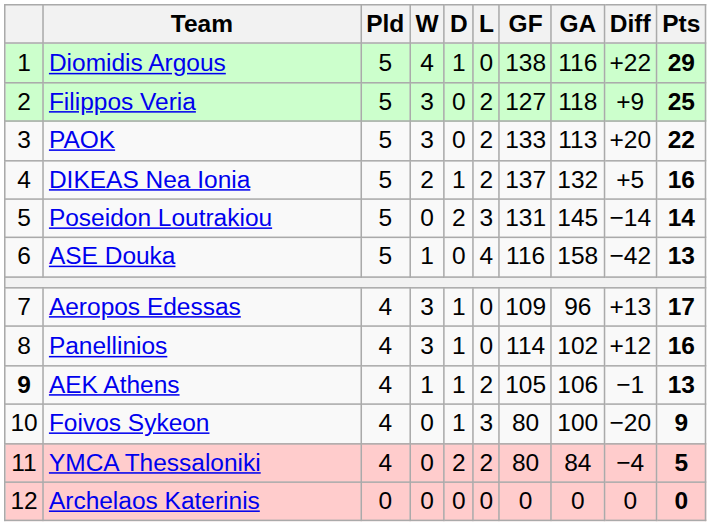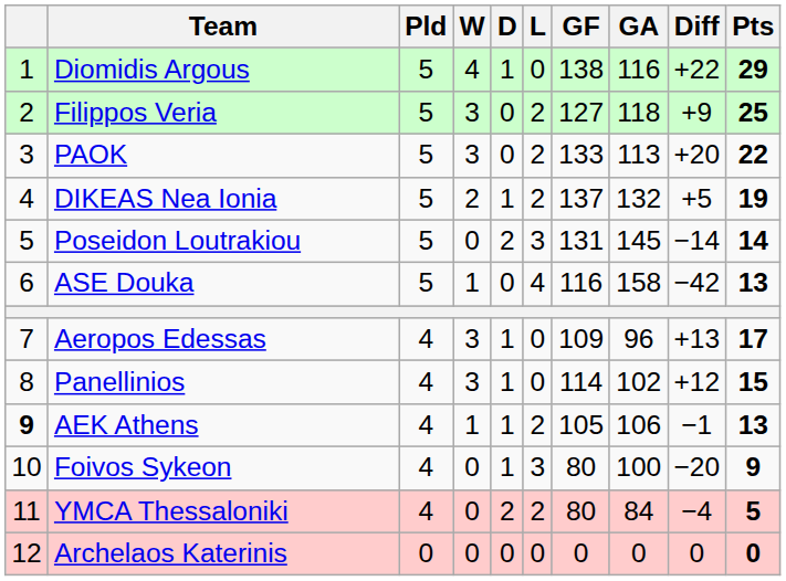DIKEAS Nea Ionia | Pts: 16 -> 19
Panellinios | Pts: 16 -> 15
